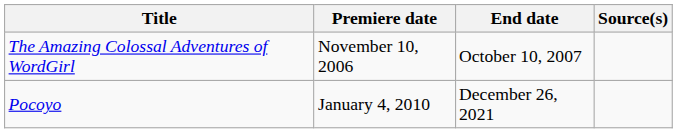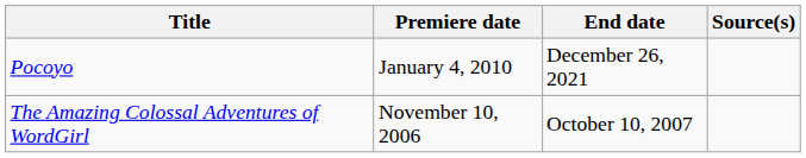rows swapped: The Amazing Colossal Adventures of WordGirl <-> Pocoyo
